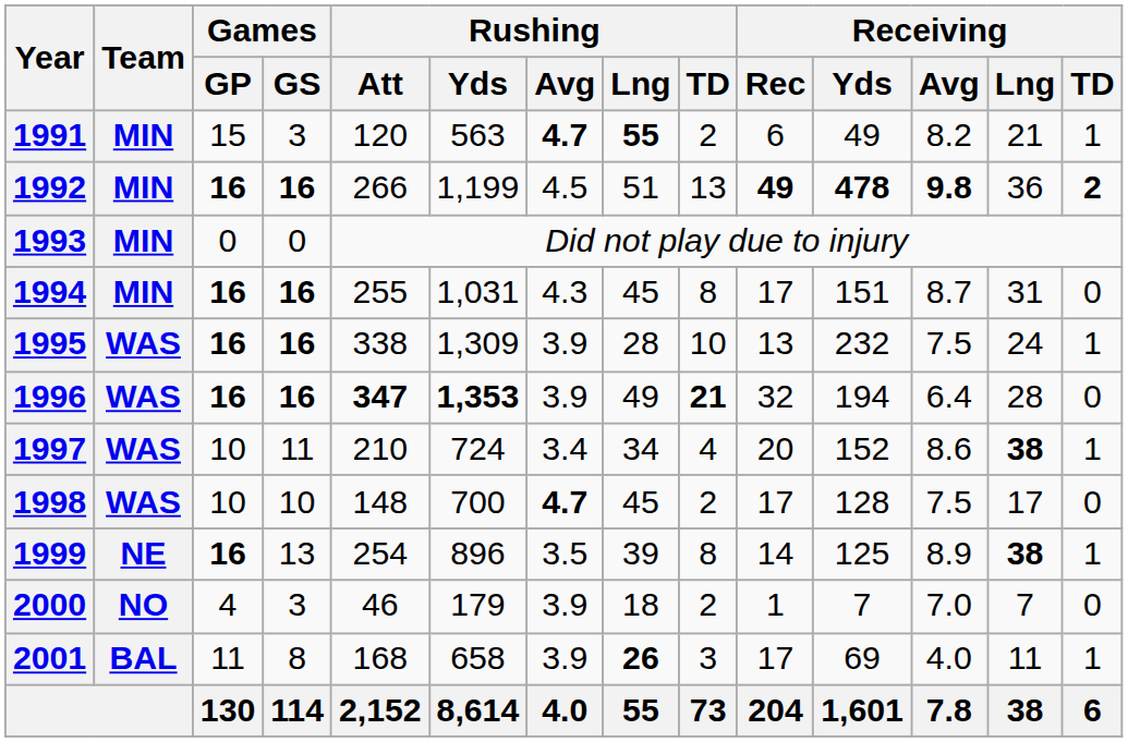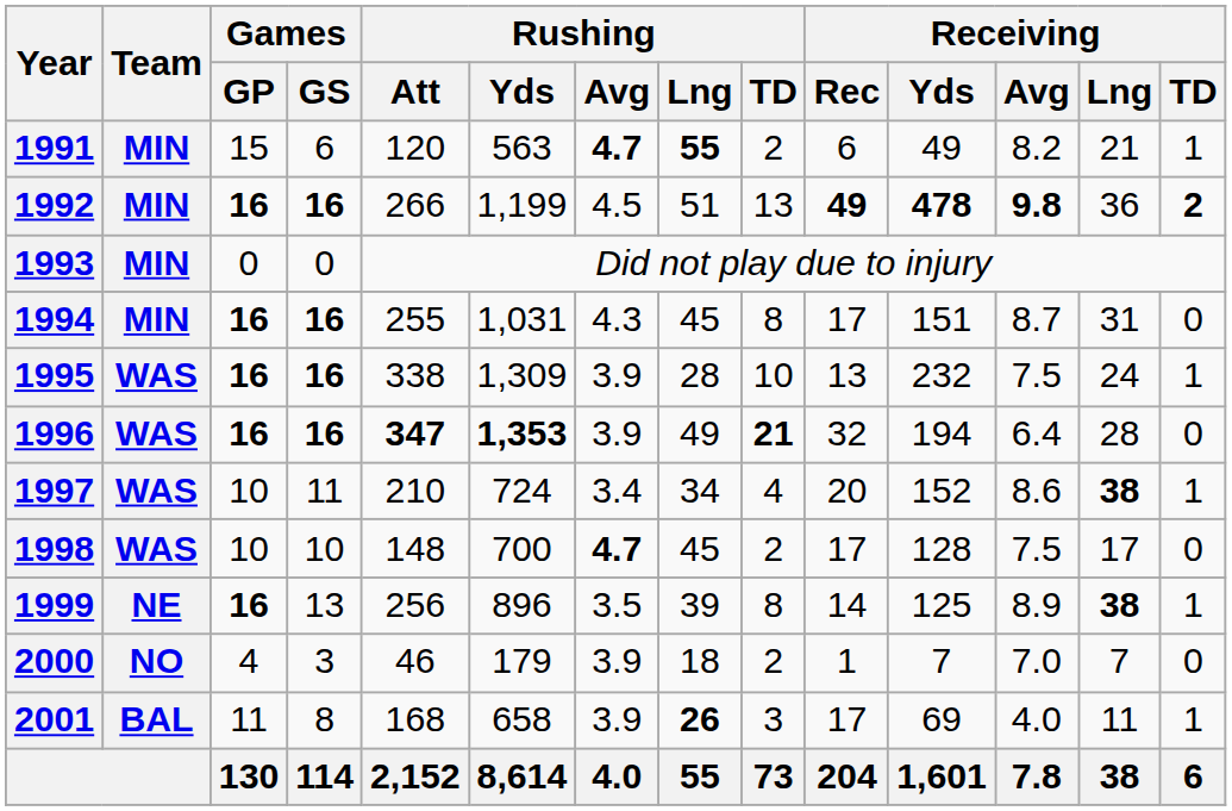1991 | Games / GS: 3 -> 6
1999 | Rushing / Att: 254 -> 256
